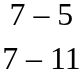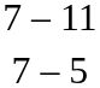rows swapped: 7 – 11 <-> 7 – 5
